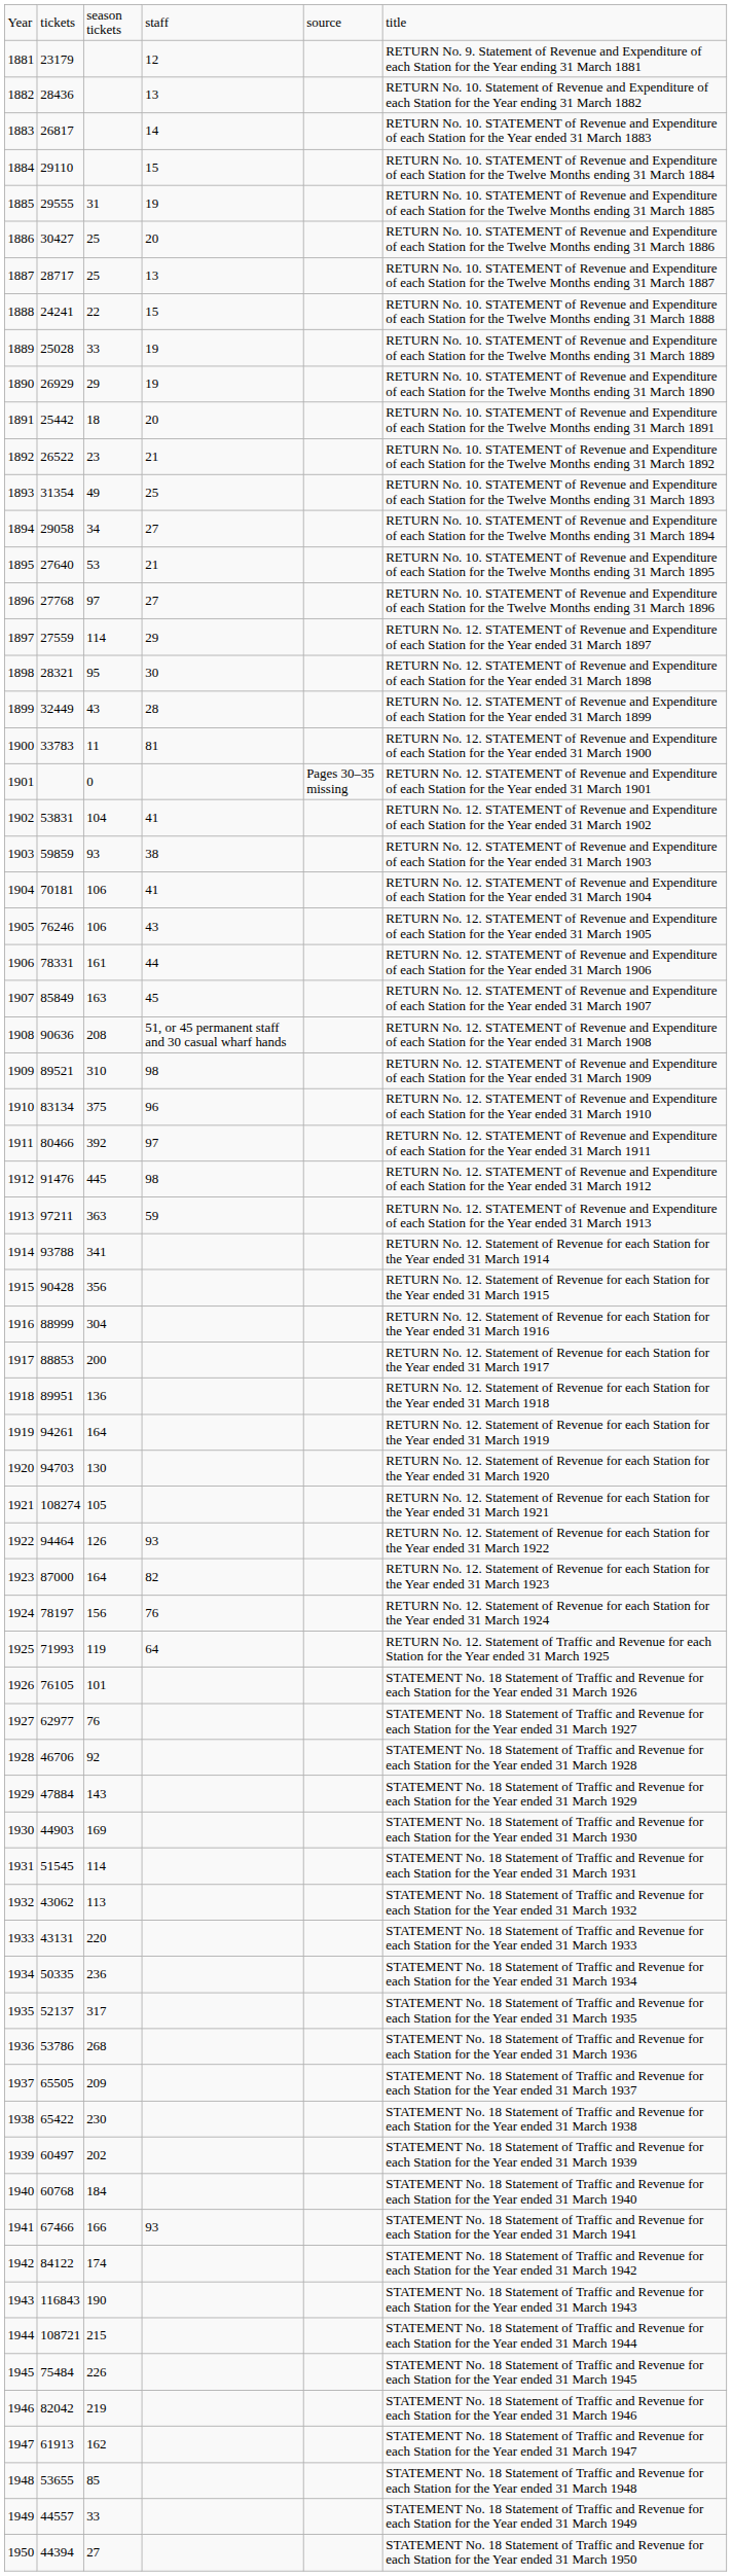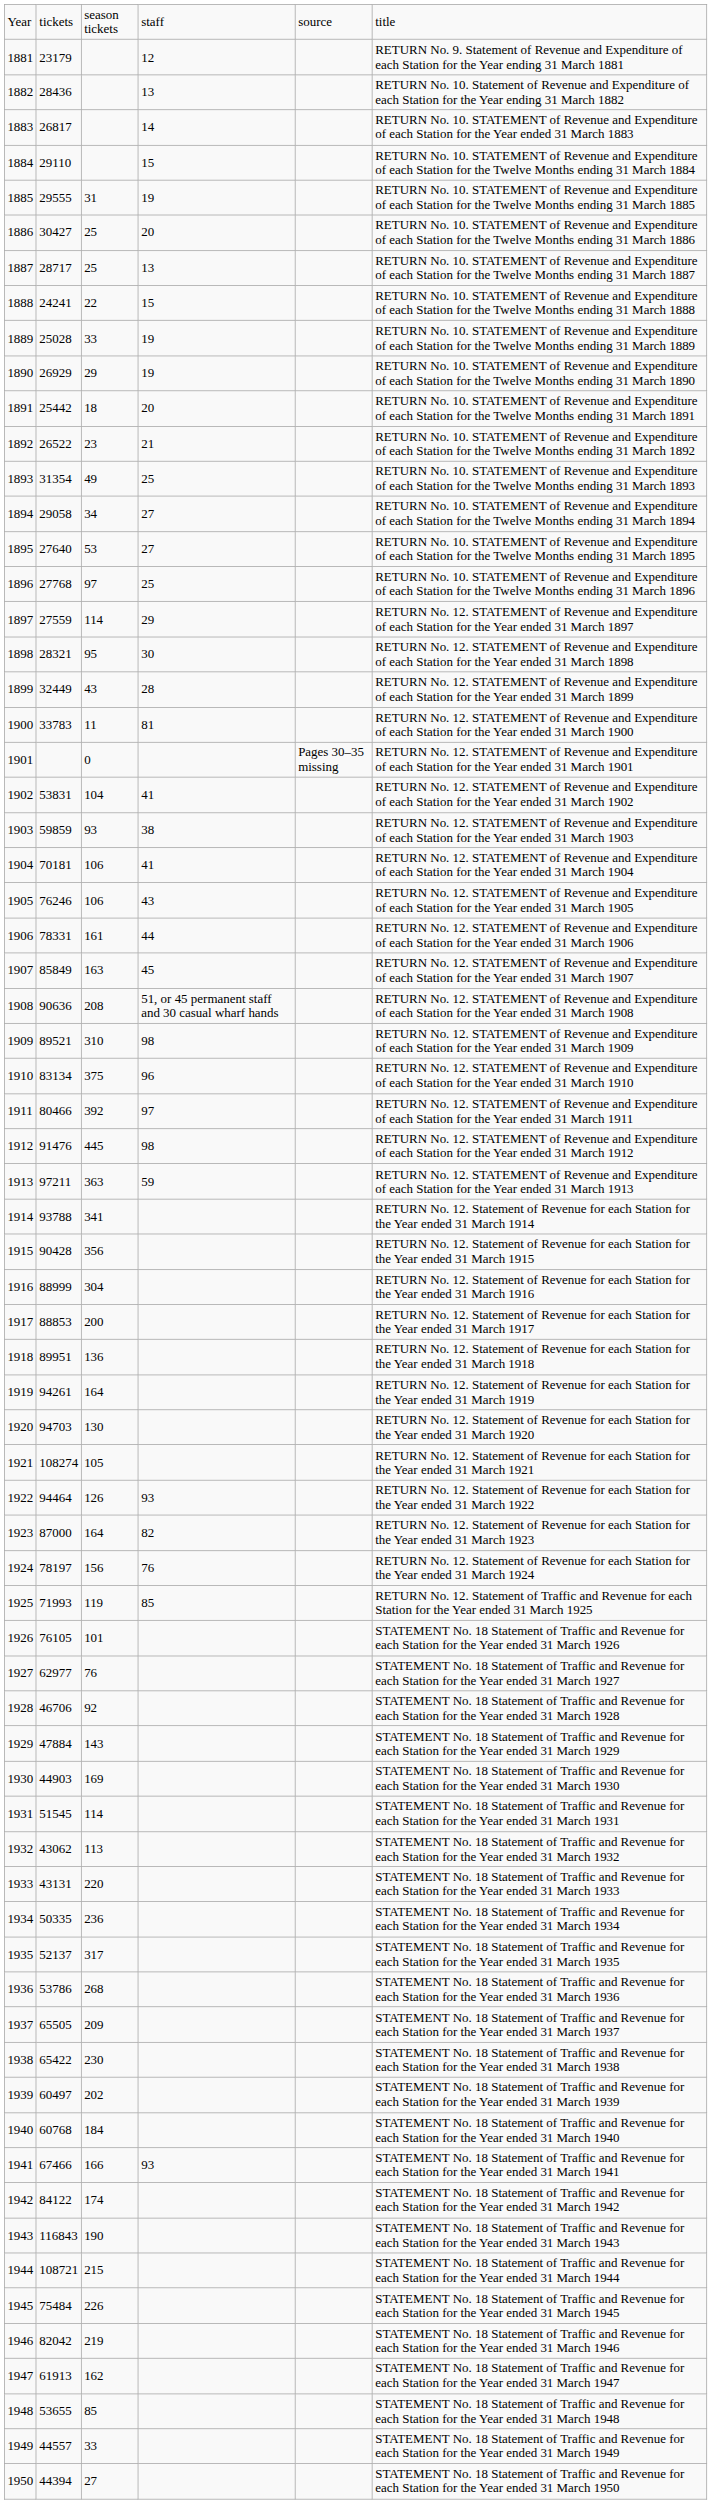1895 | column 4: 21 -> 27
1896 | column 4: 27 -> 25
1925 | column 4: 64 -> 85
